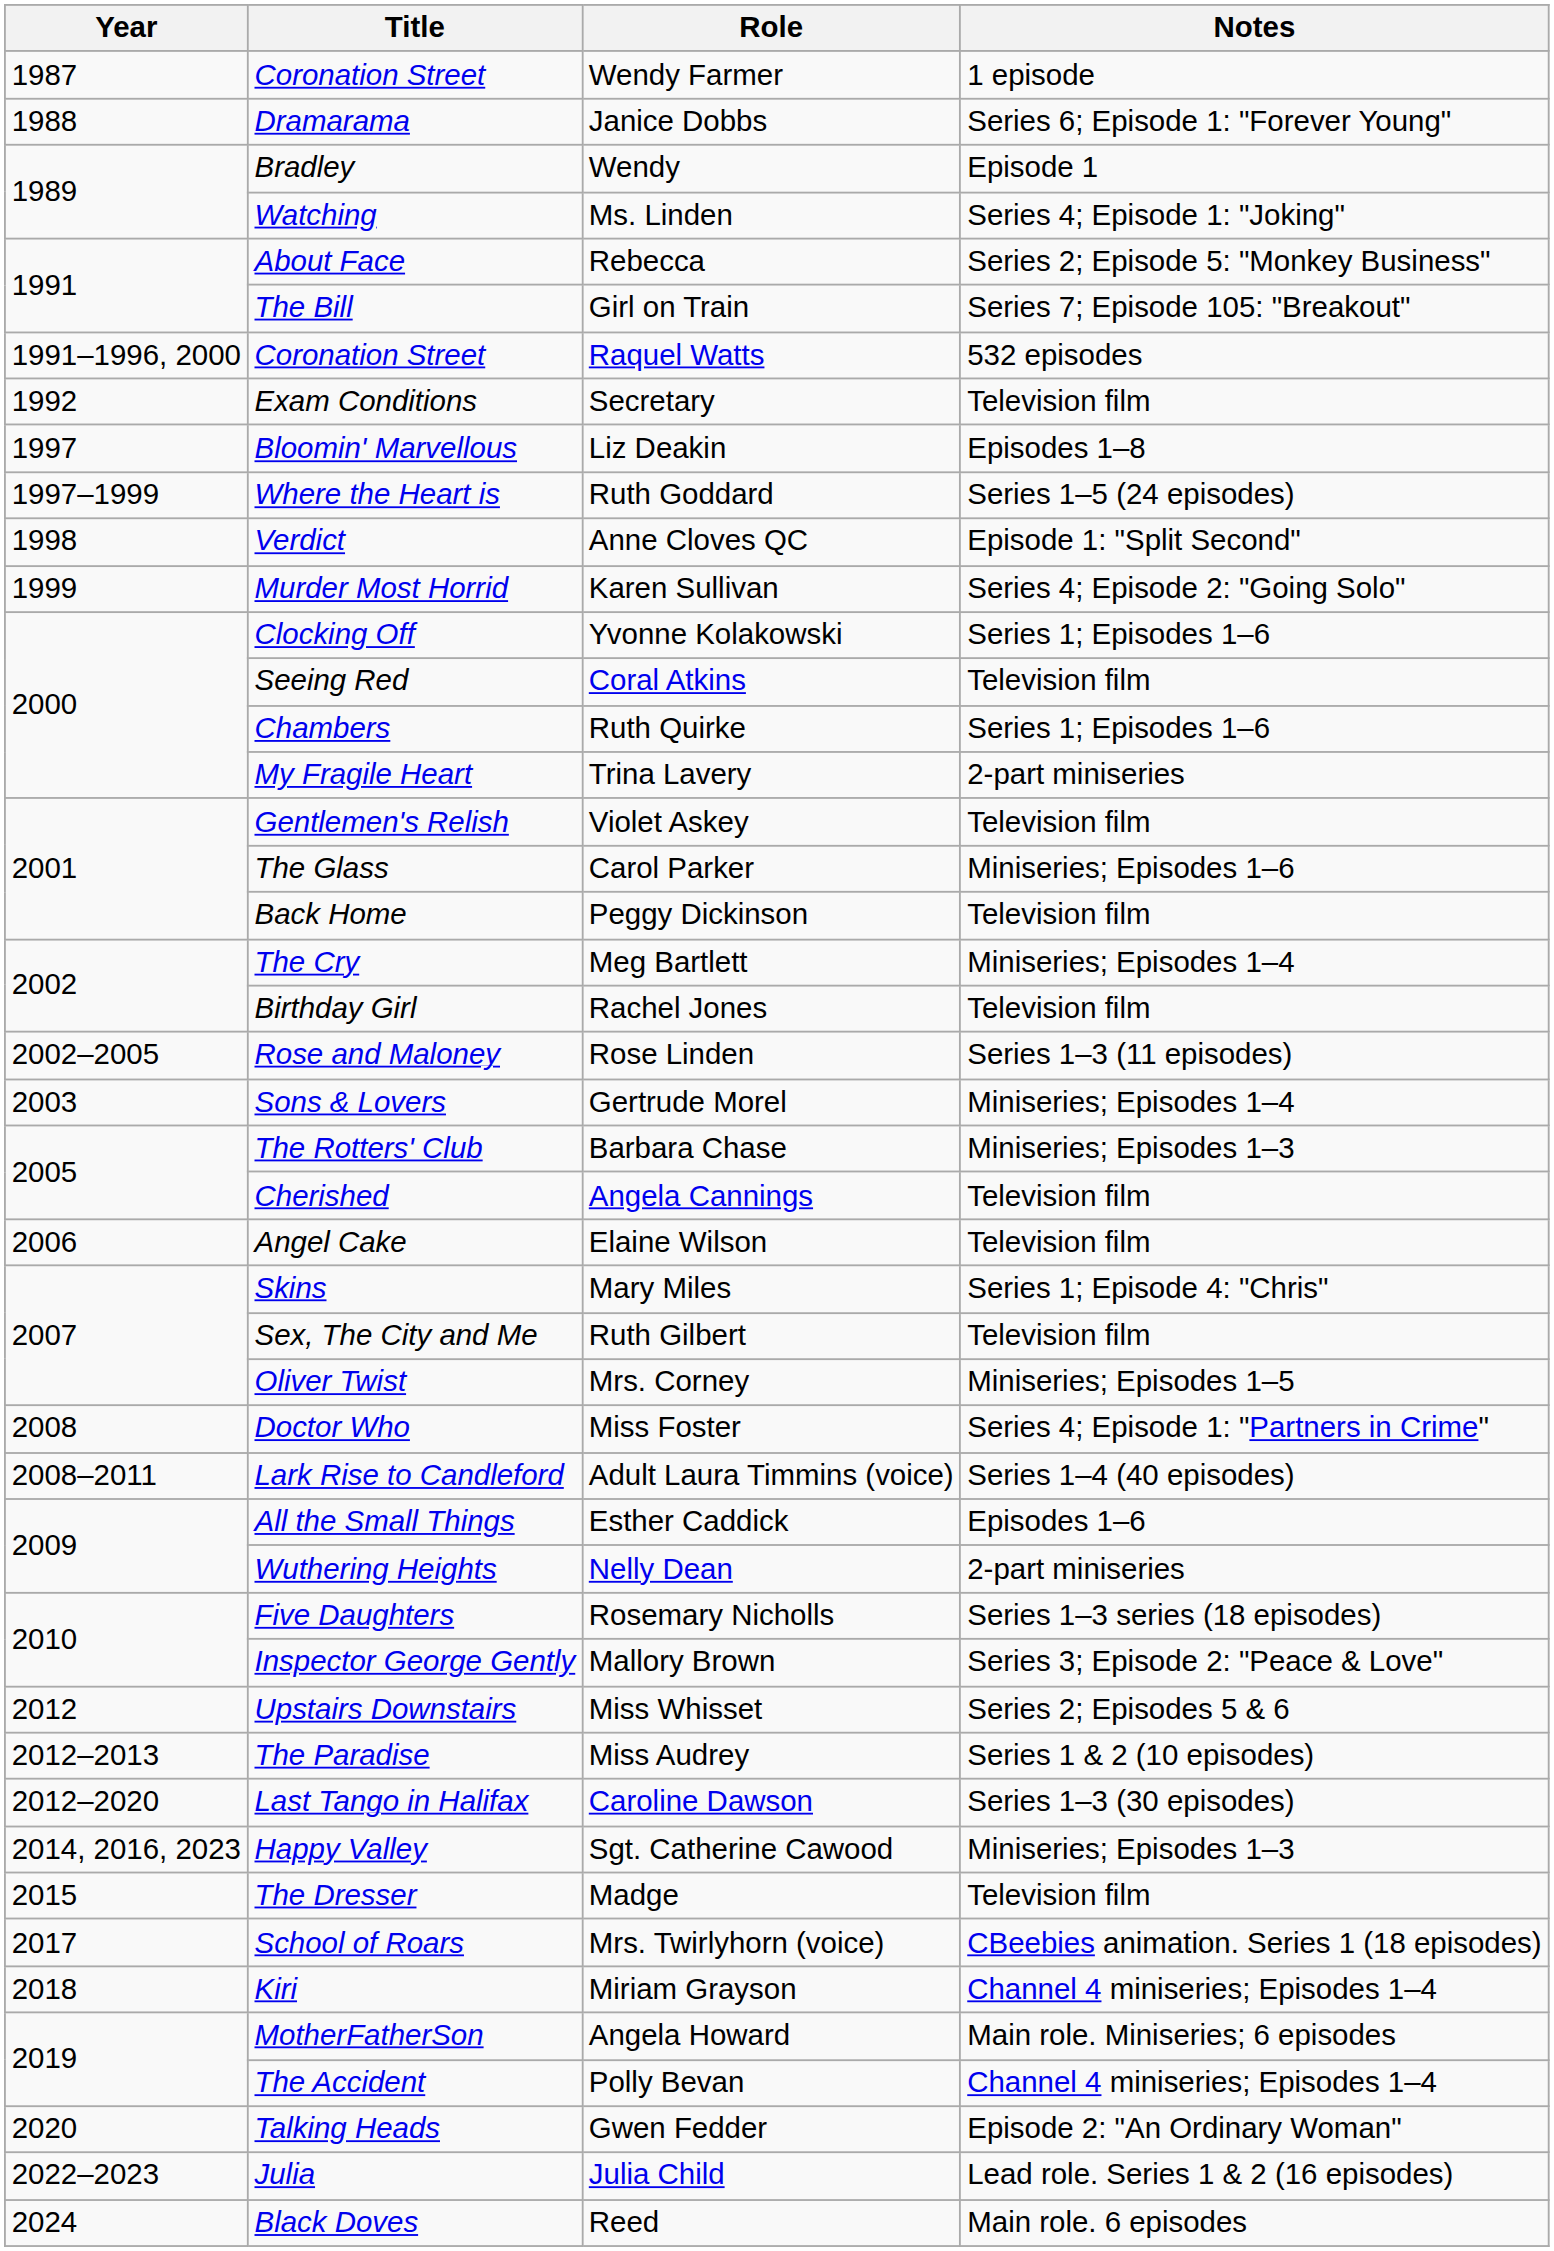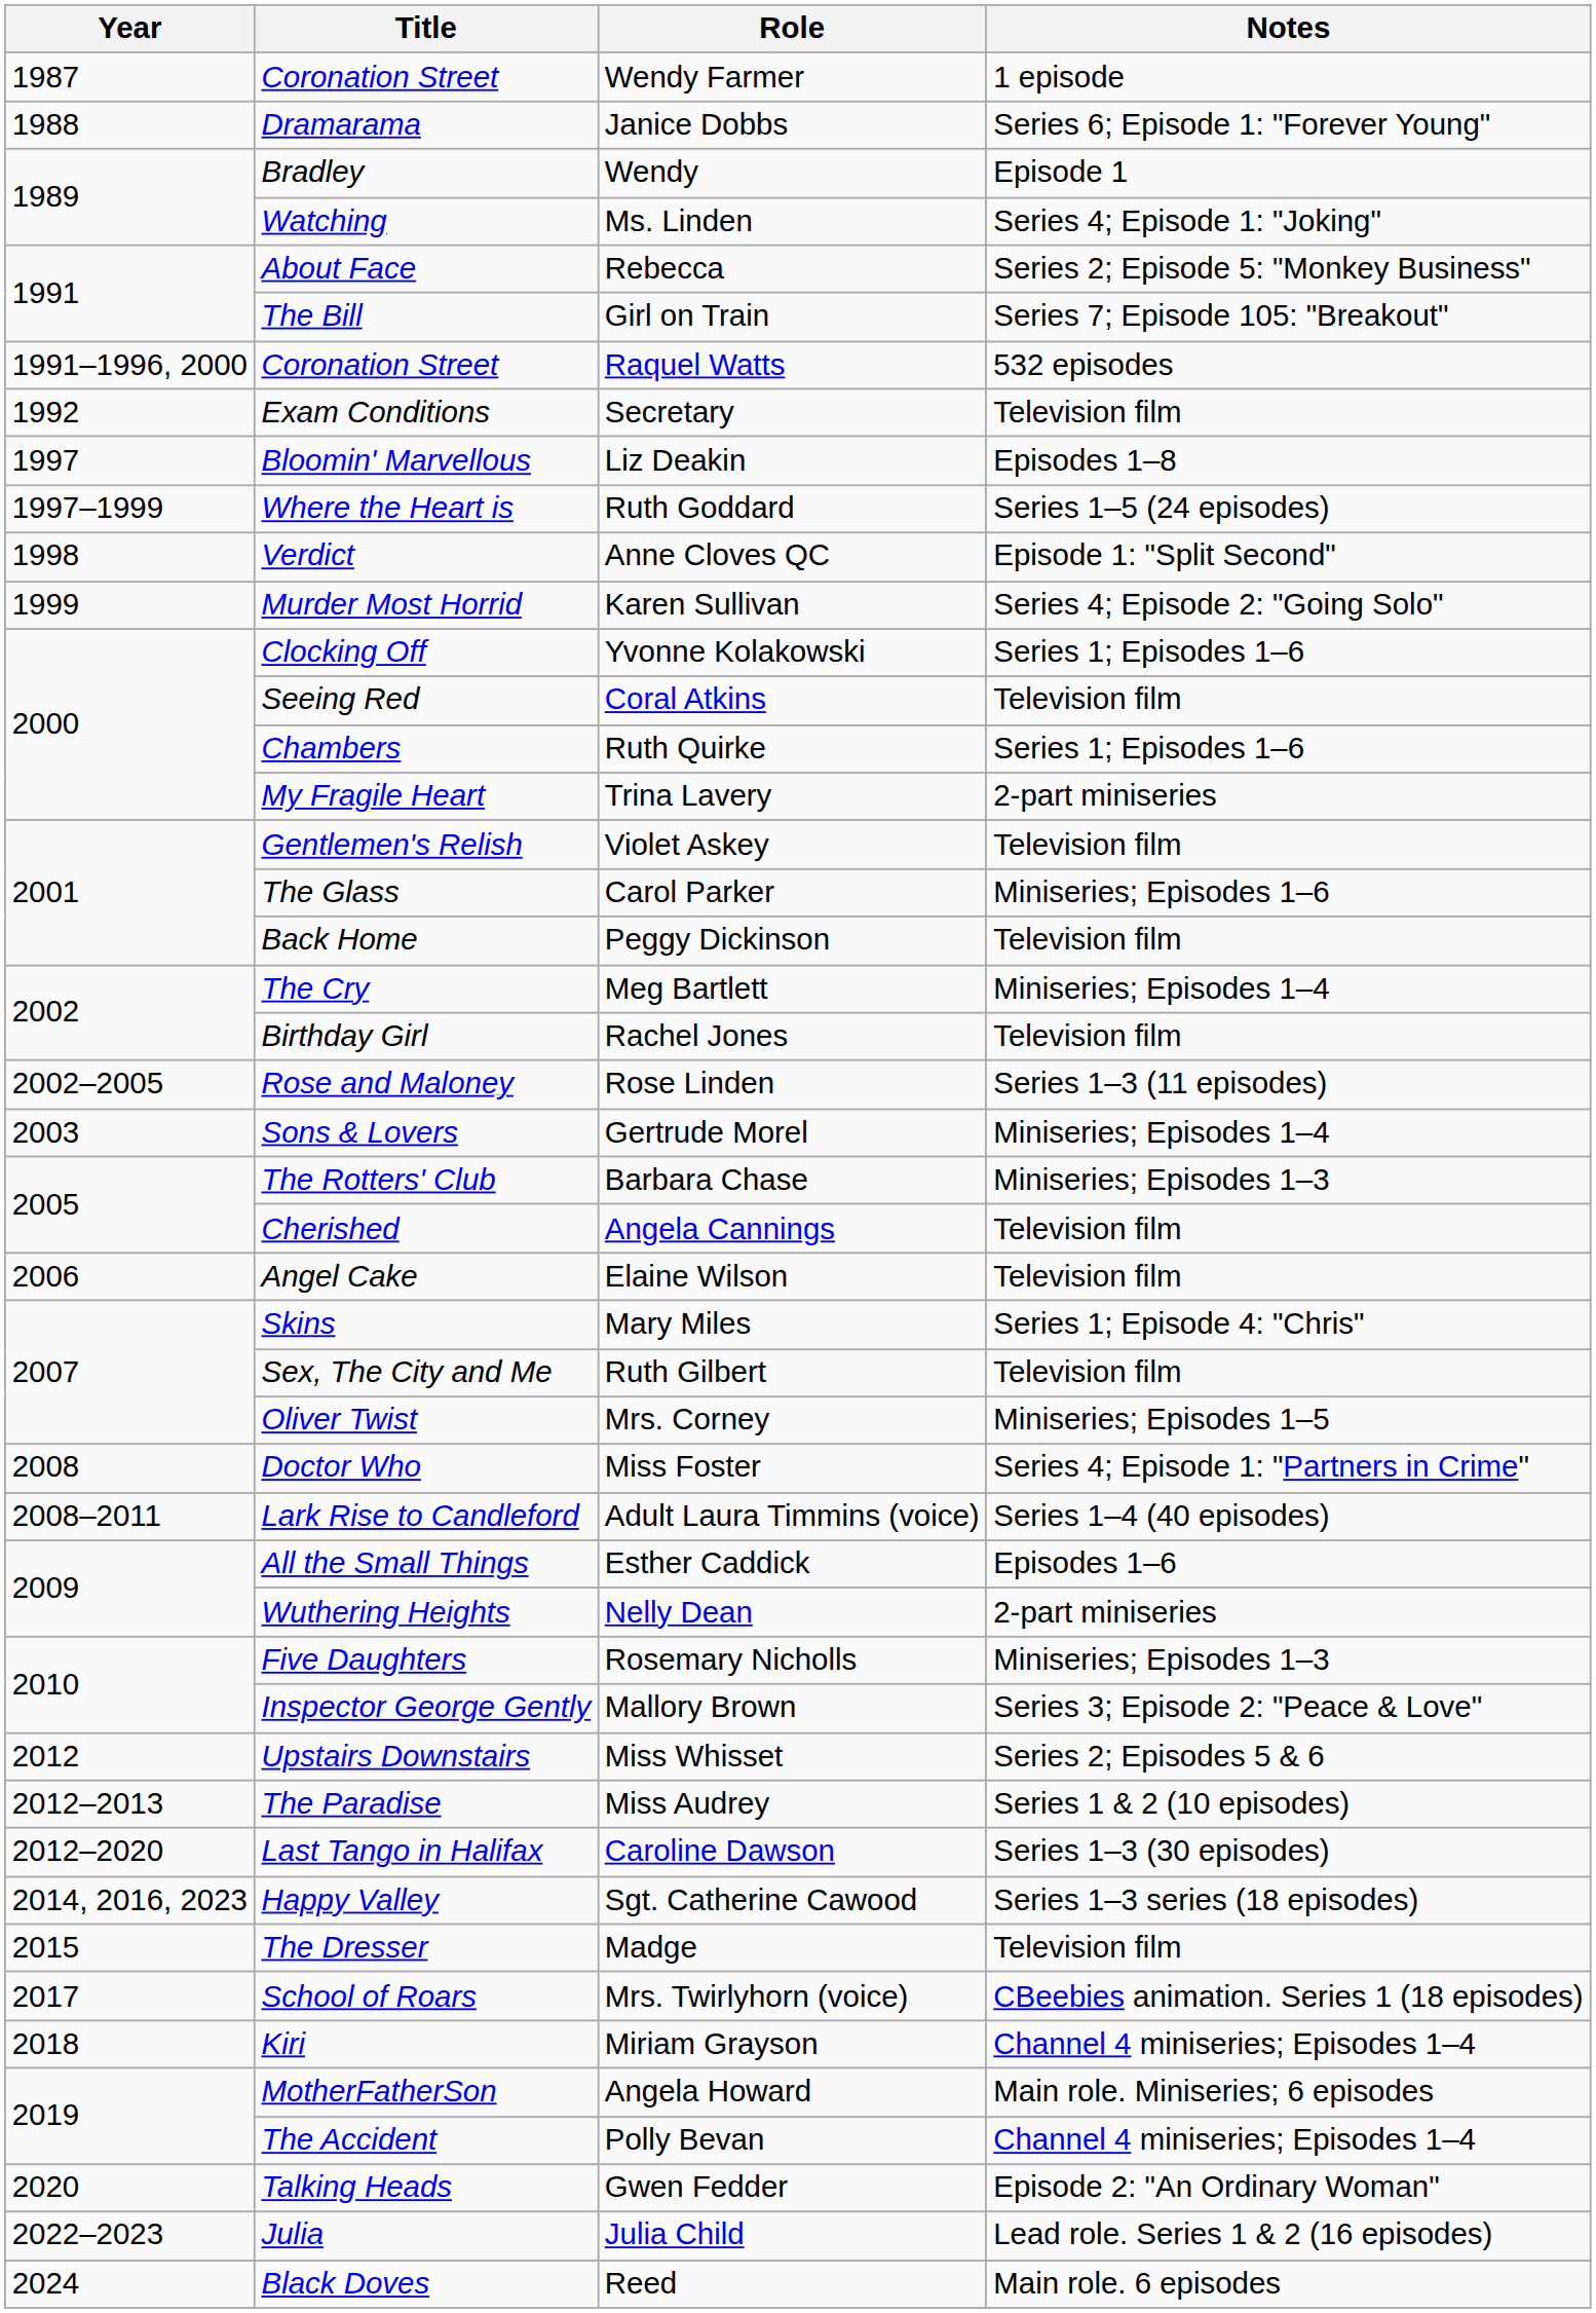Rosemary Nicholls | Notes: Series 1–3 series (18 episodes) -> Miniseries; Episodes 1–3
Sgt. Catherine Cawood | Notes: Miniseries; Episodes 1–3 -> Series 1–3 series (18 episodes)
